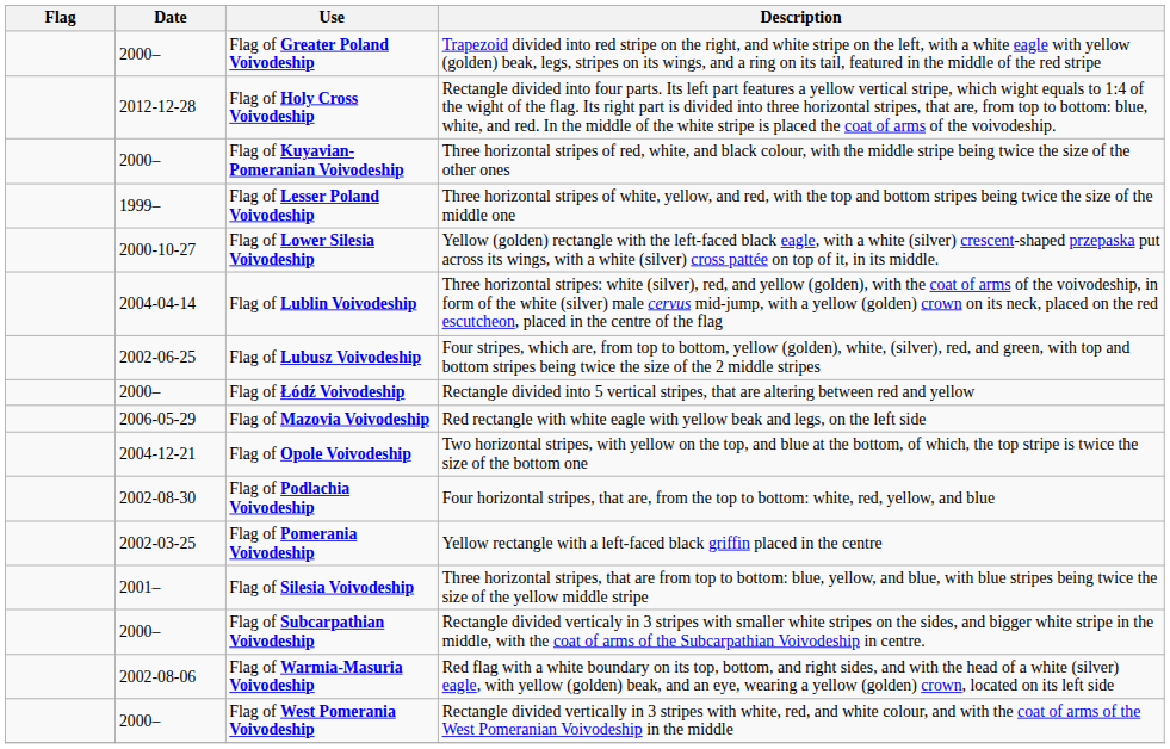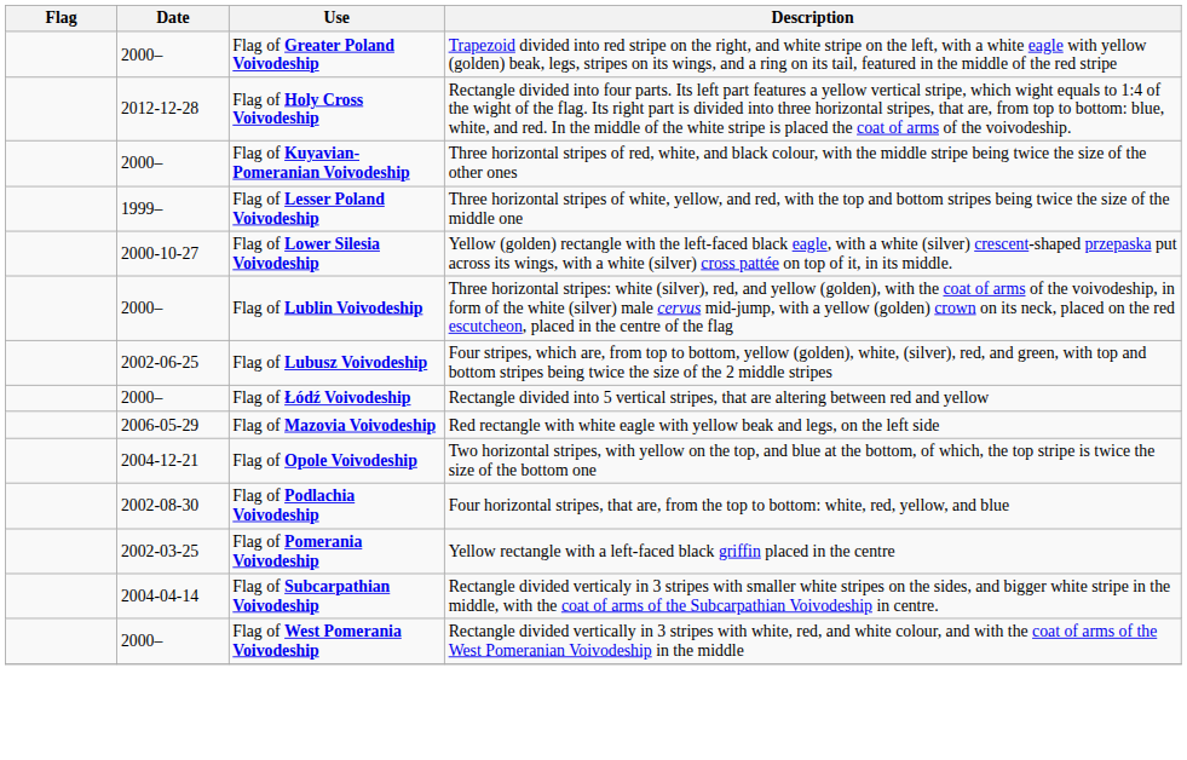Flag of Lublin Voivodeship | Date: 2004-04-14 -> 2000–
- row: 2001– | Flag of Silesia Voivodeship | Three horizontal stripes, that are from top to bottom: blue, yellow, and blue, with blue stripes being twice the size of the yellow middle stripe
Flag of Subcarpathian Voivodeship | Date: 2000– -> 2004-04-14
- row: 2002-08-06 | Flag of Warmia-Masuria Voivodeship | Red flag with a white boundary on its top, bottom, and right sides, and with the head of a white (silver) eagle, with yellow (golden) beak, and an eye, wearing a yellow (golden) crown, located on its left side
